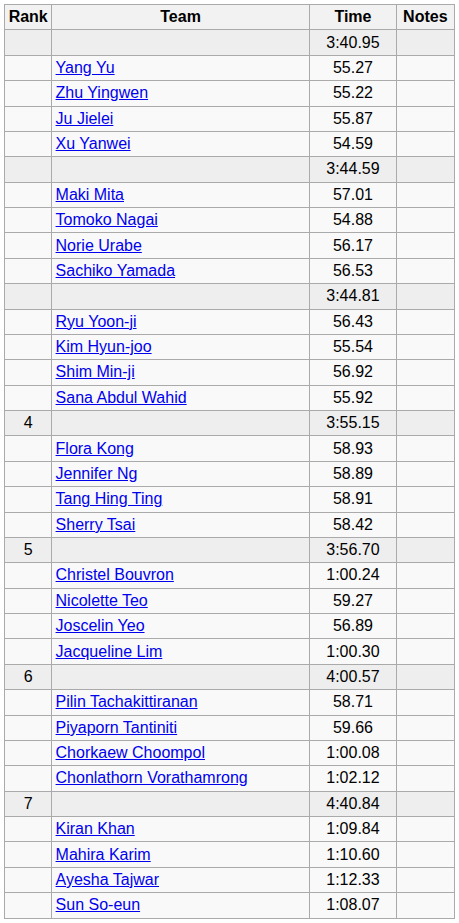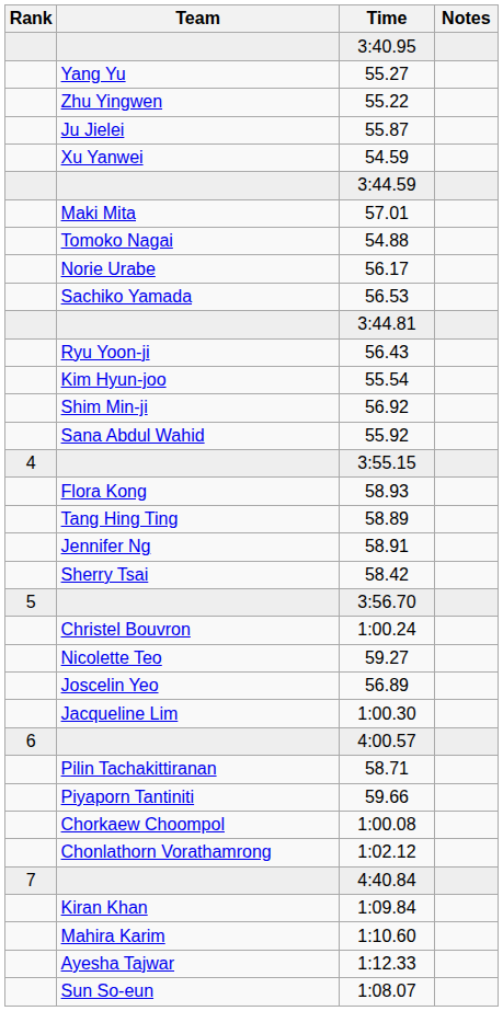58.89 | Team: Jennifer Ng -> Tang Hing Ting
58.91 | Team: Tang Hing Ting -> Jennifer Ng
